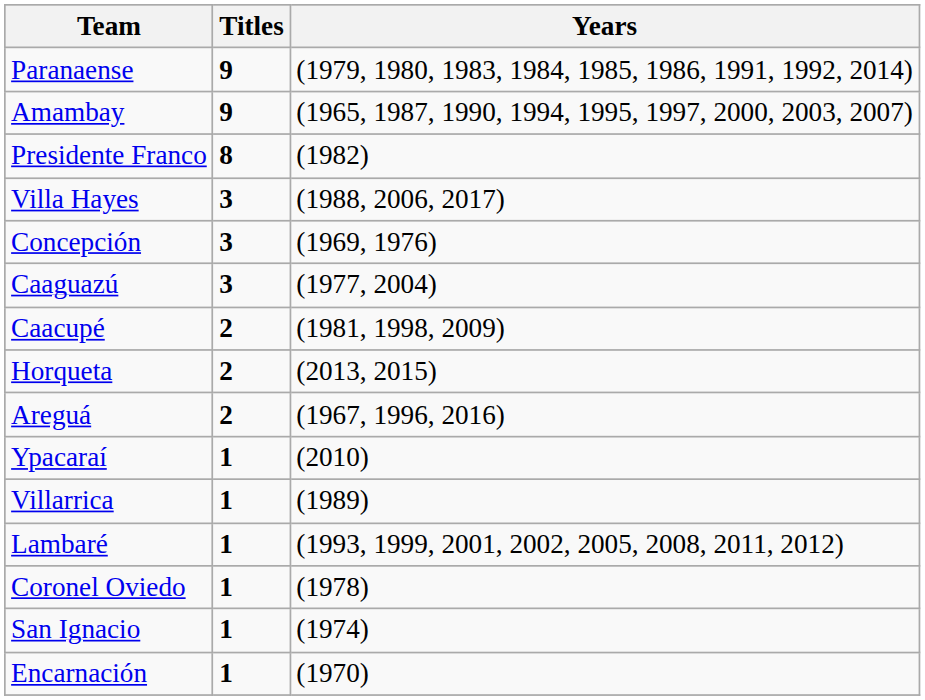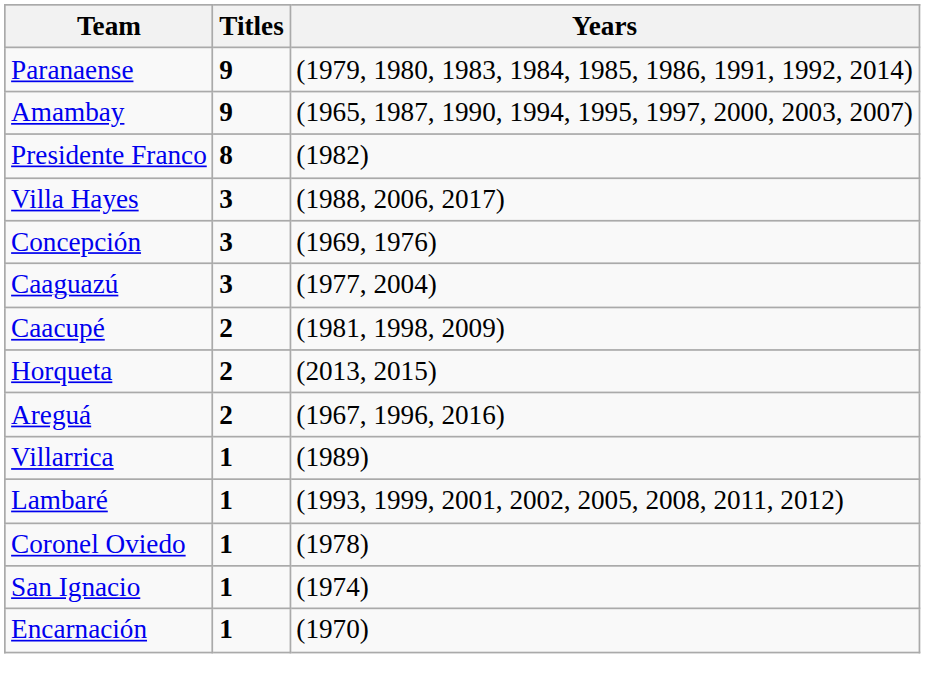- row: Ypacaraí | 1 | (2010)
